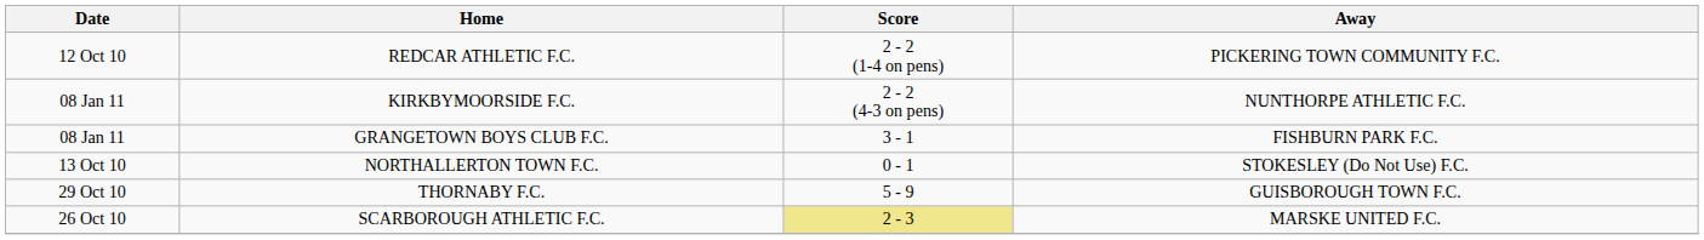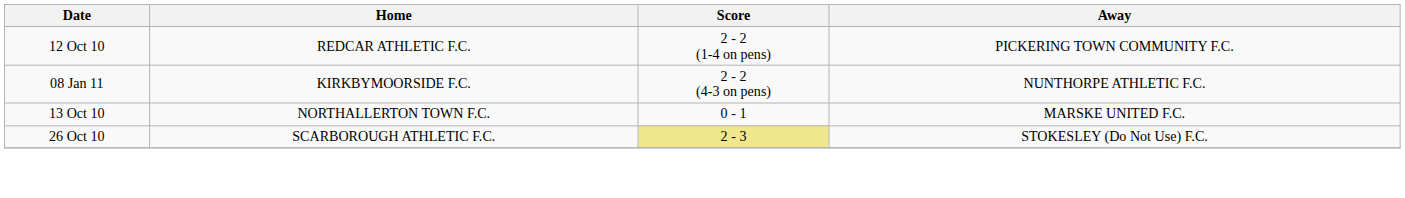- row: 08 Jan 11 | GRANGETOWN BOYS CLUB F.C. | 3 - 1 | FISHBURN PARK F.C.
NORTHALLERTON TOWN F.C. | Away: STOKESLEY (Do Not Use) F.C. -> MARSKE UNITED F.C.
- row: 29 Oct 10 | THORNABY F.C. | 5 - 9 | GUISBOROUGH TOWN F.C.
SCARBOROUGH ATHLETIC F.C. | Away: MARSKE UNITED F.C. -> STOKESLEY (Do Not Use) F.C.
